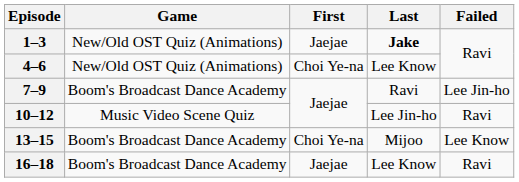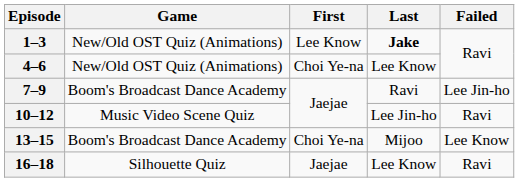1–3 | First: Jaejae -> Lee Know
16–18 | Game: Boom's Broadcast Dance Academy -> Silhouette Quiz
